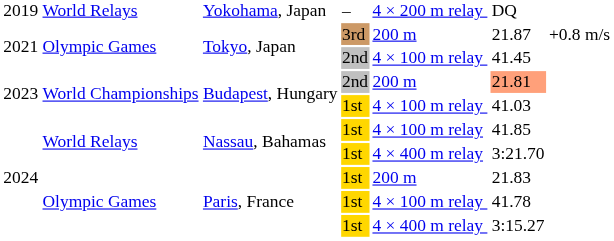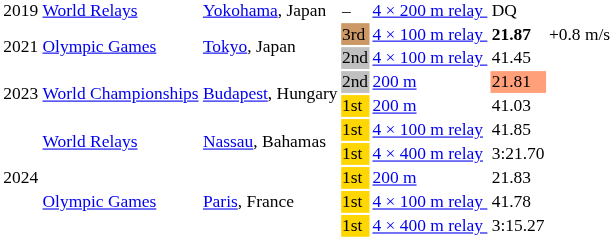Tokyo, Japan / 3rd | column 5: 200 m -> 4 × 100 m relay
Tokyo, Japan / 3rd | column 6: normal -> bold
Budapest, Hungary / 1st | column 5: 4 × 100 m relay -> 200 m
